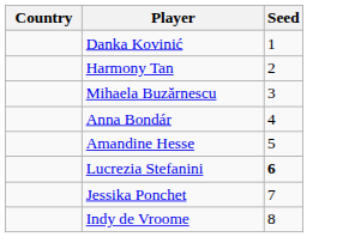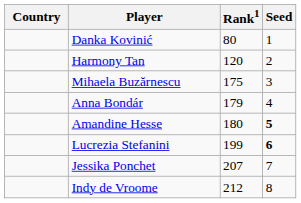+ column: Rank1 | 80 | 120 | 175 | 179 | 180 | 199 | 207 | 212
Amandine Hesse | Seed: normal -> bold
